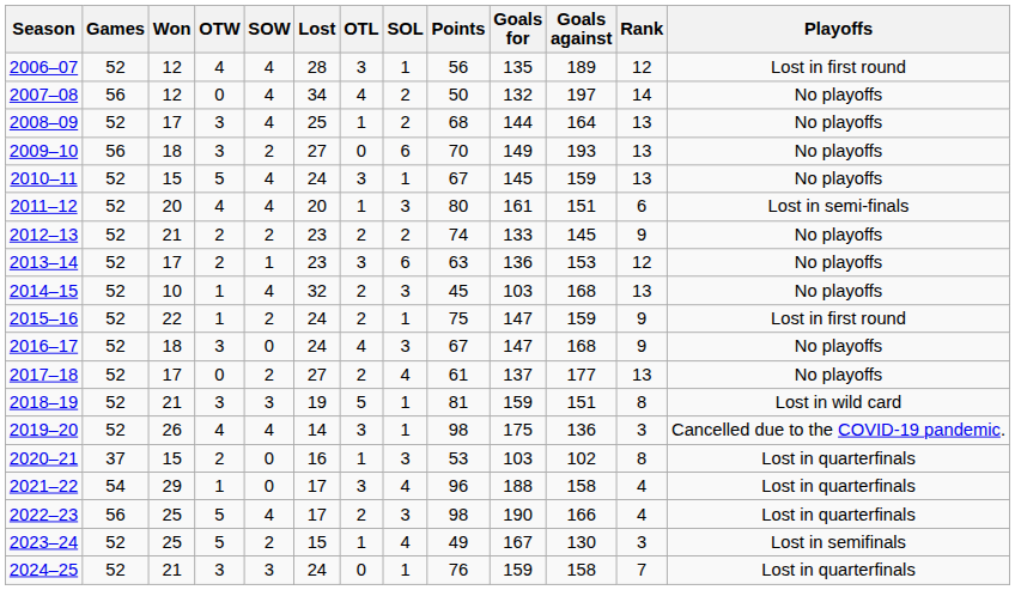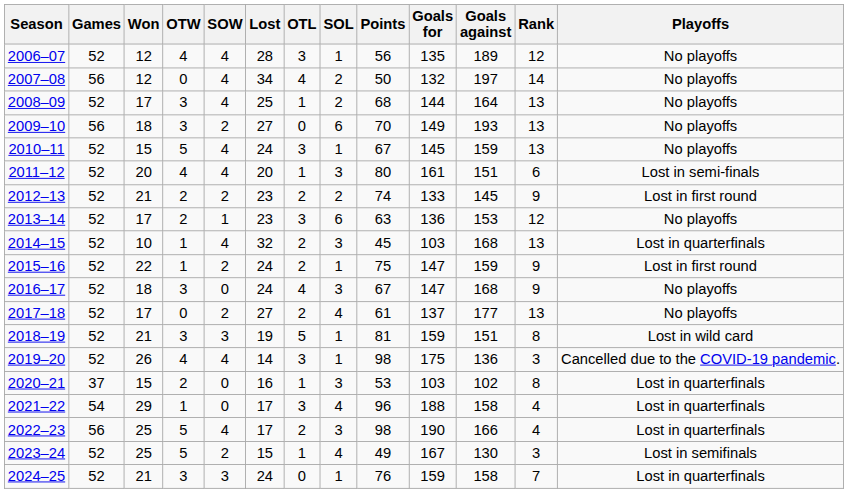2006–07 | Playoffs: Lost in first round -> No playoffs
2012–13 | Playoffs: No playoffs -> Lost in first round
2014–15 | Playoffs: No playoffs -> Lost in quarterfinals
